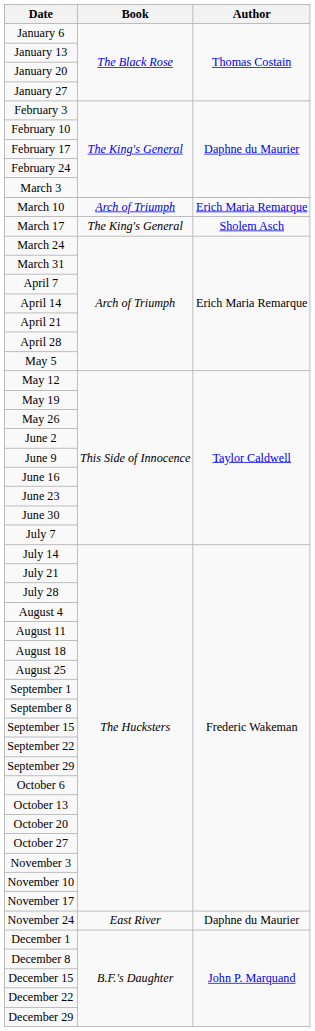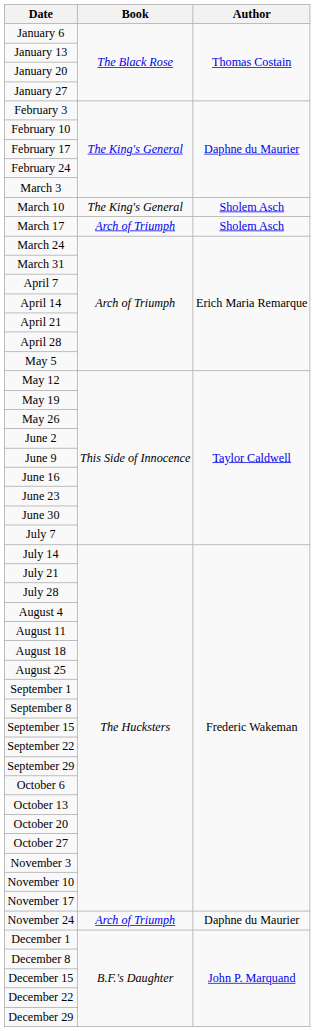March 10 | Book: Arch of Triumph -> The King's General
March 10 | Author: Erich Maria Remarque -> Sholem Asch
March 17 | Book: The King's General -> Arch of Triumph
November 24 | Book: East River -> Arch of Triumph
